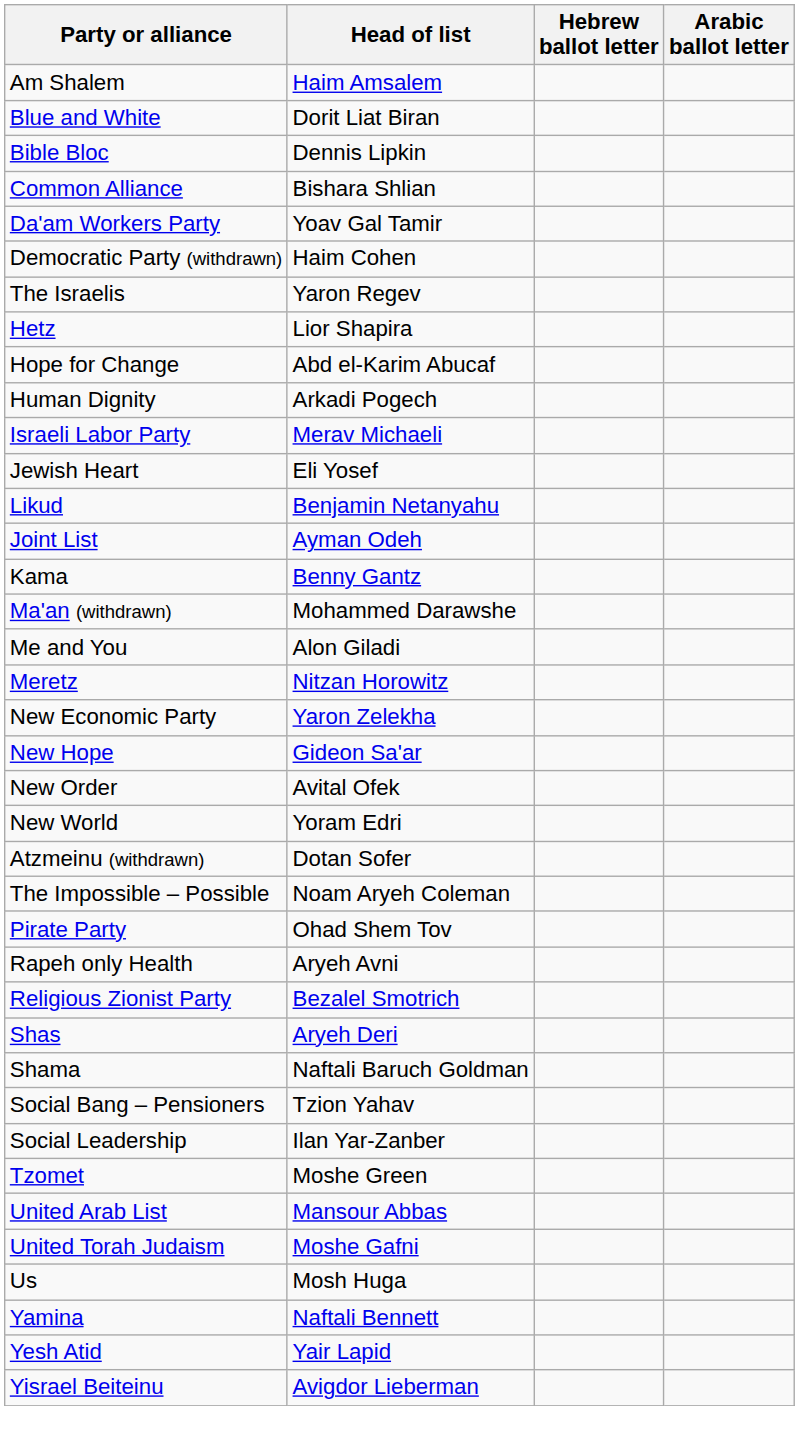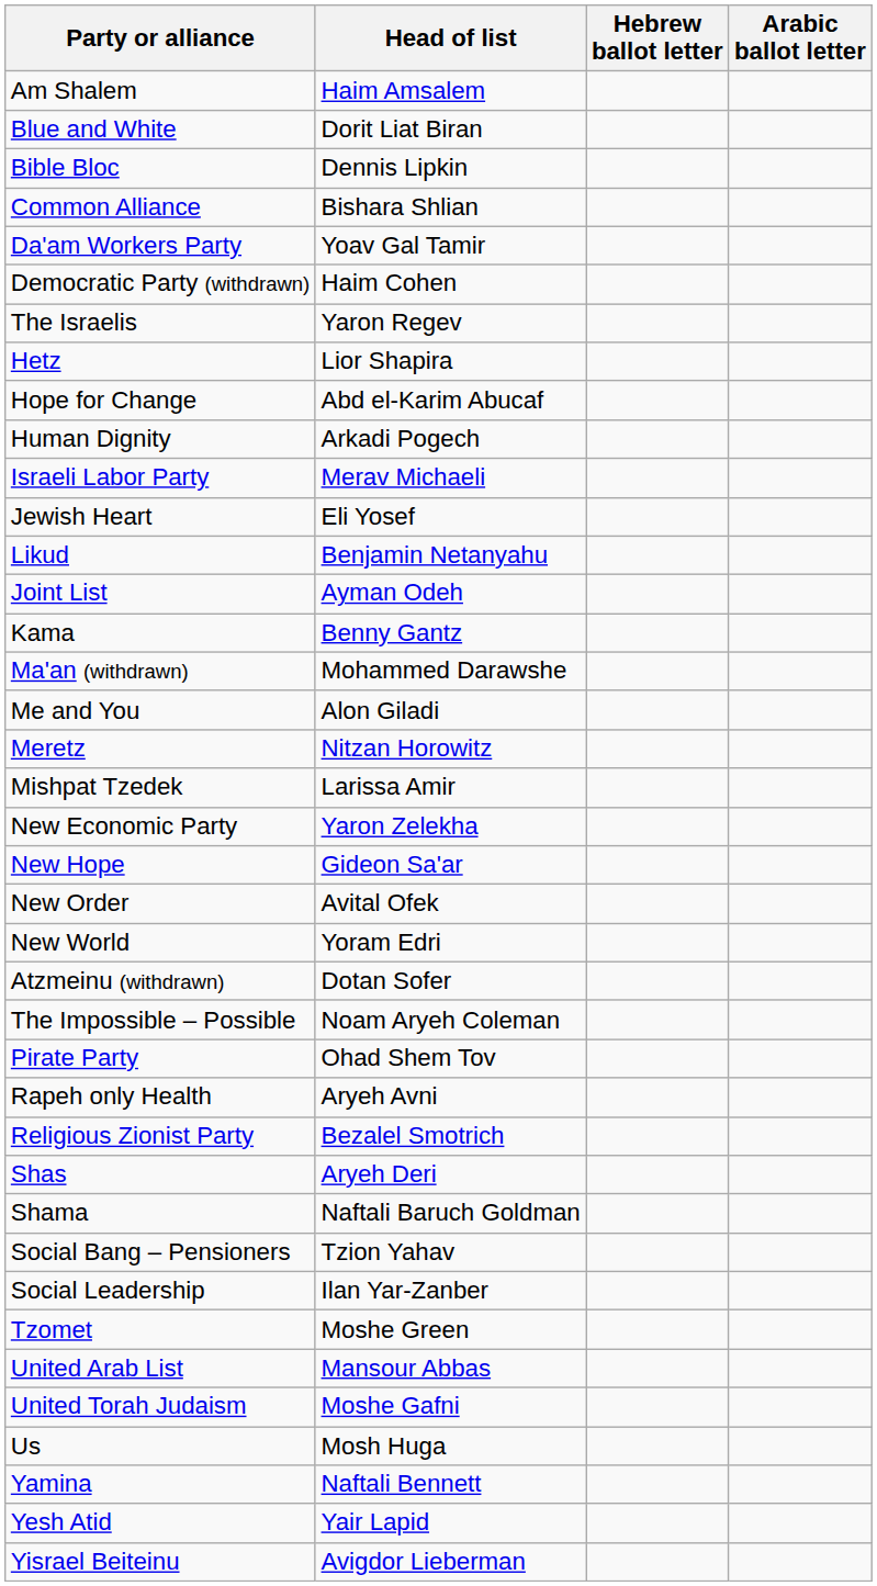+ row: Mishpat Tzedek | Larissa Amir
